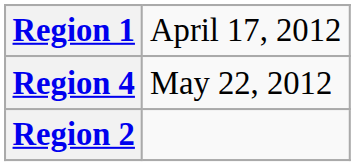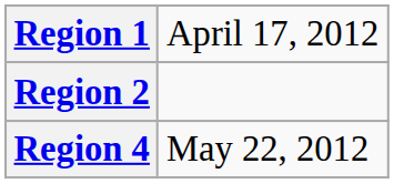rows swapped: Region 2 <-> Region 4
